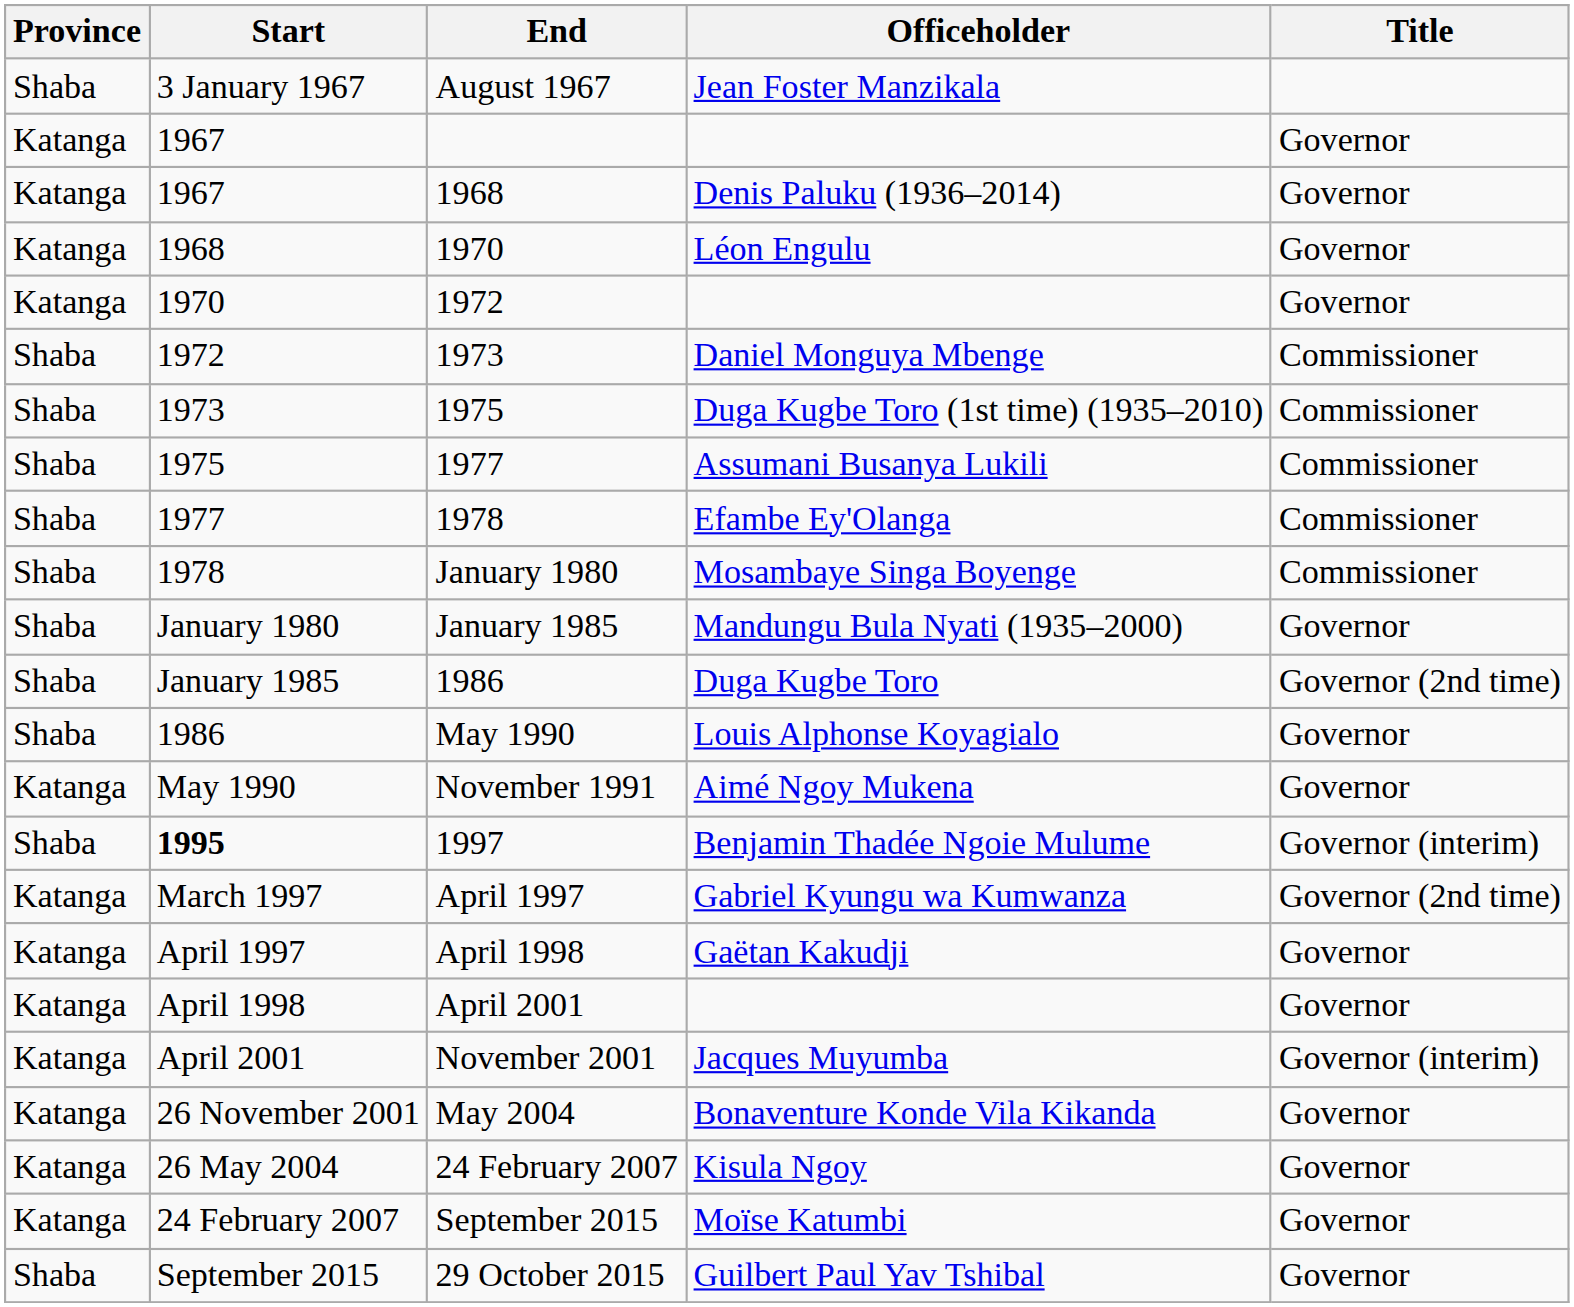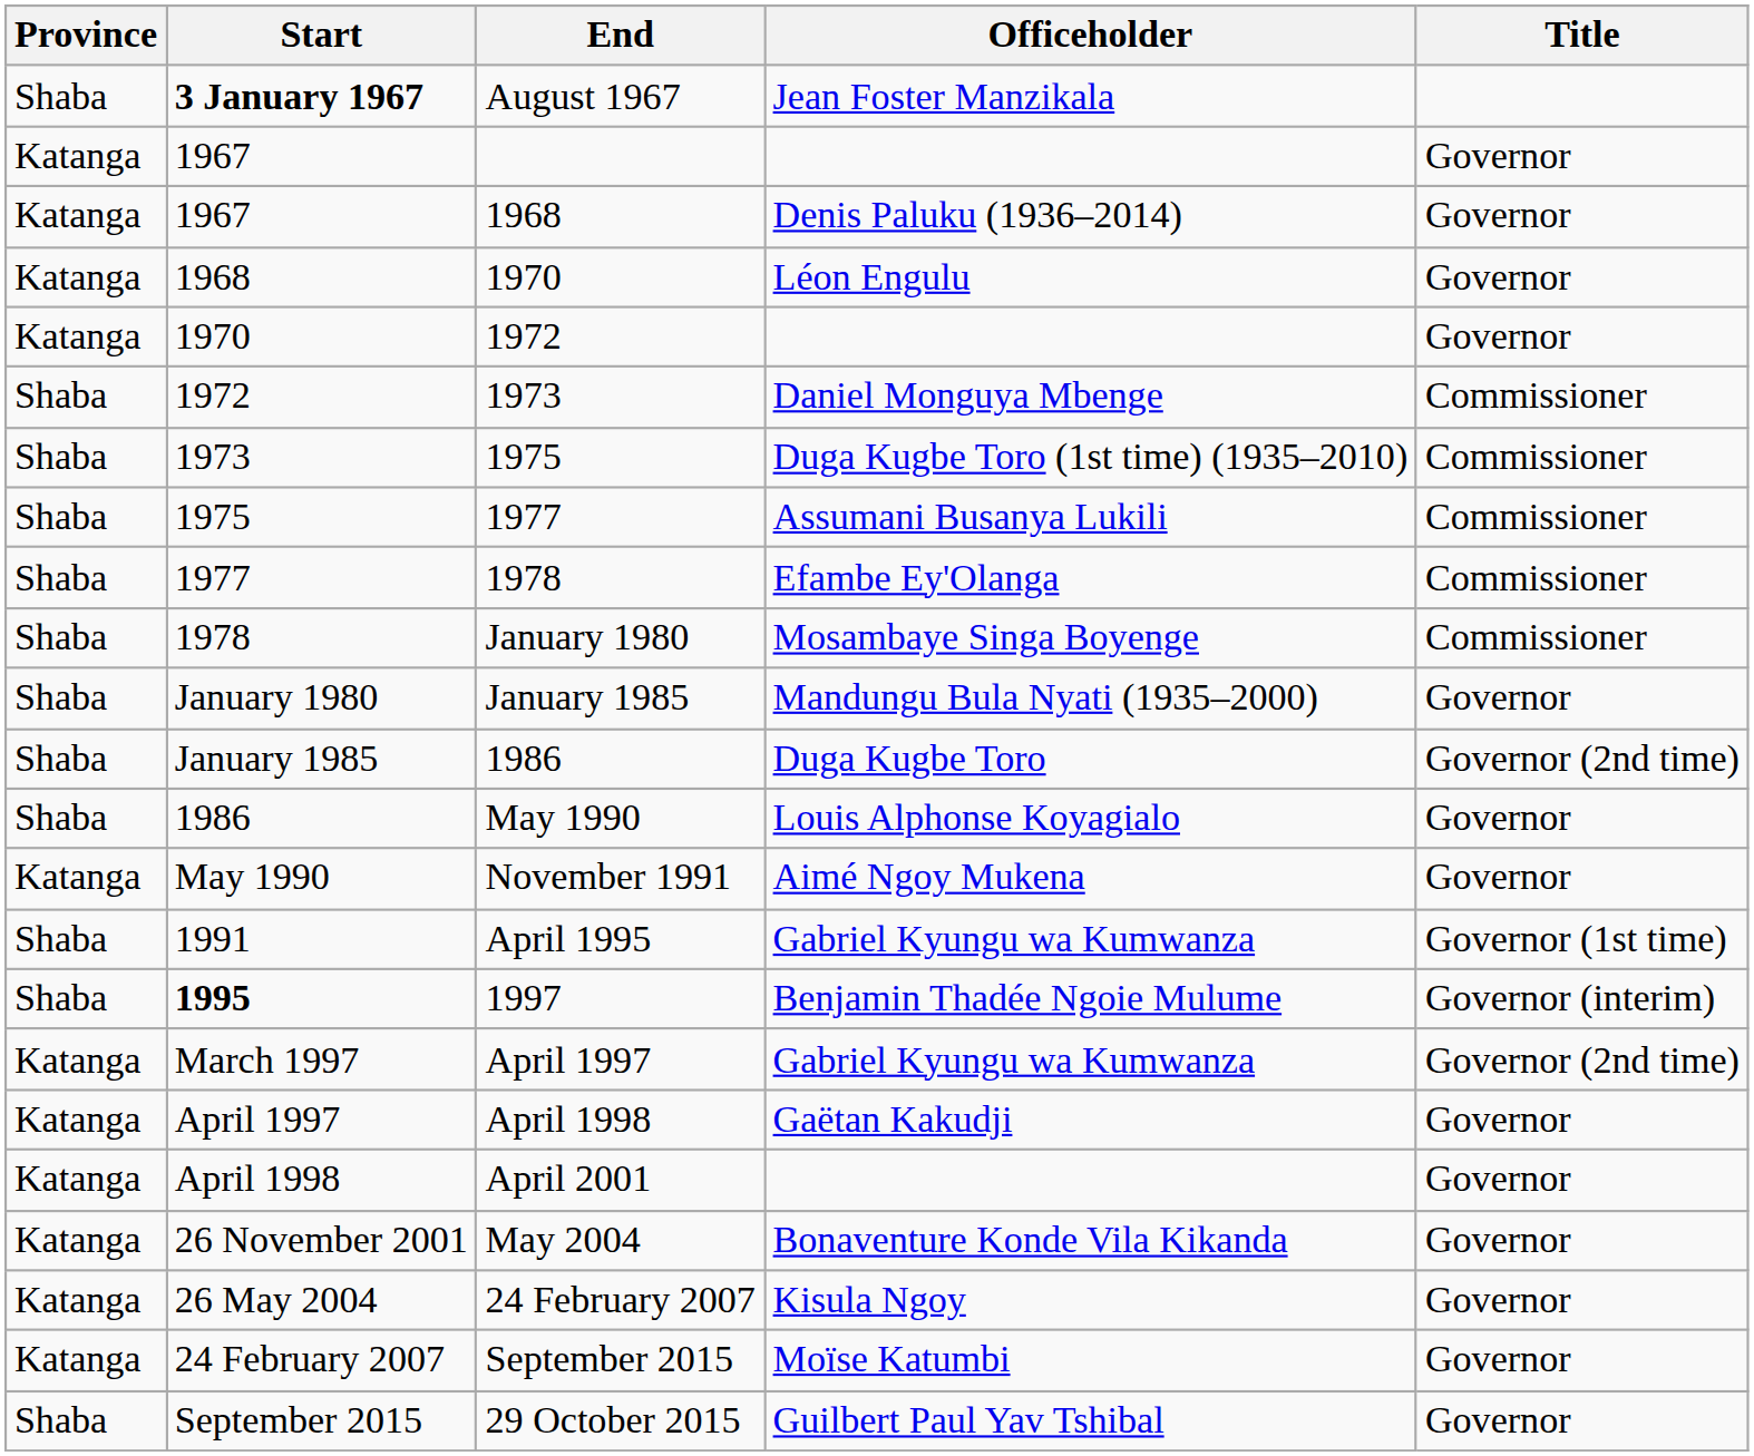August 1967 | Start: normal -> bold
+ row: Shaba | 1991 | April 1995 | Gabriel Kyungu wa Kumwanza | Governor (1st time)
- row: Katanga | April 2001 | November 2001 | Jacques Muyumba | Governor (interim)
